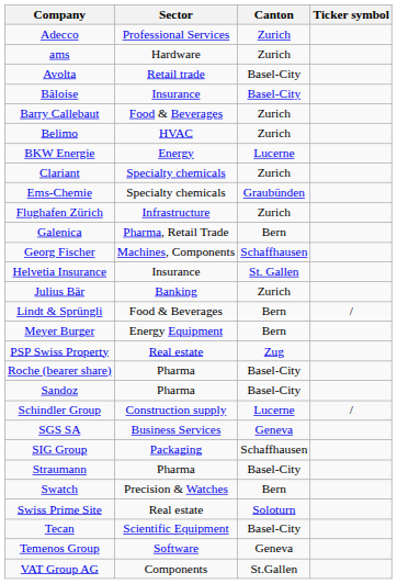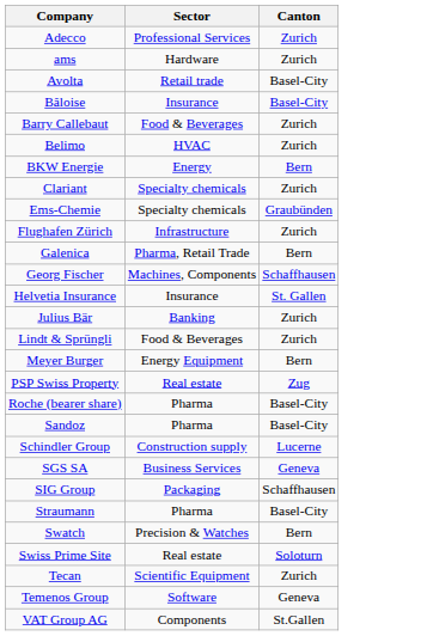- column: Ticker symbol | / | /
BKW Energie | Canton: Lucerne -> Bern
Lindt & Sprüngli | Canton: Bern -> Zurich
Tecan | Canton: Basel-City -> Zurich
